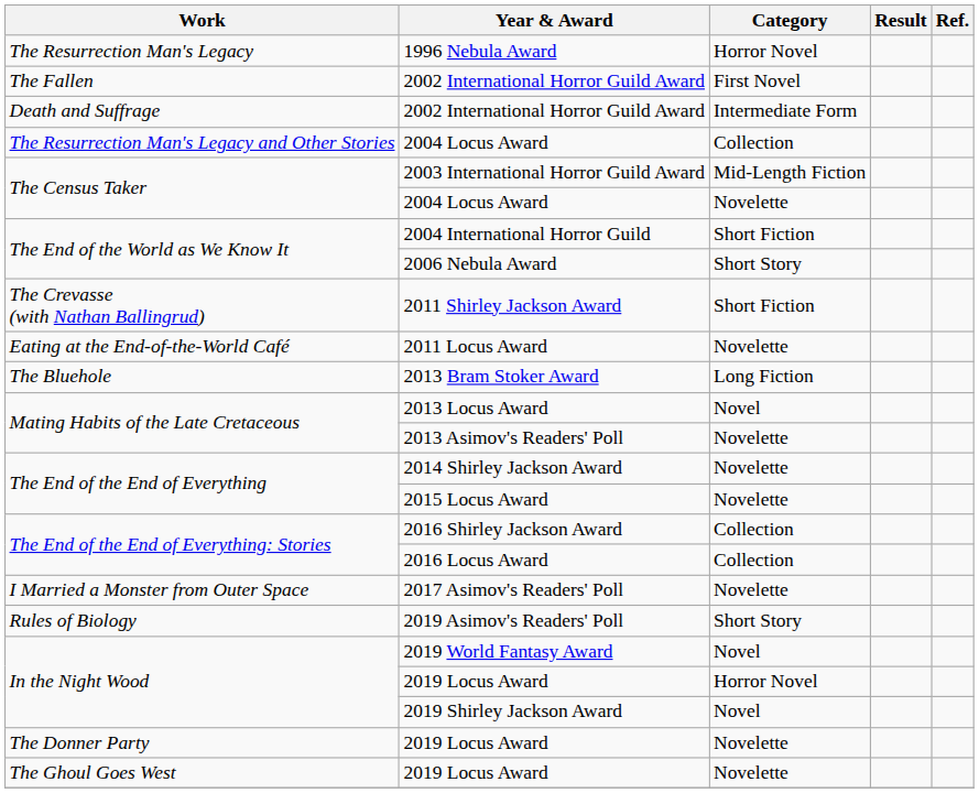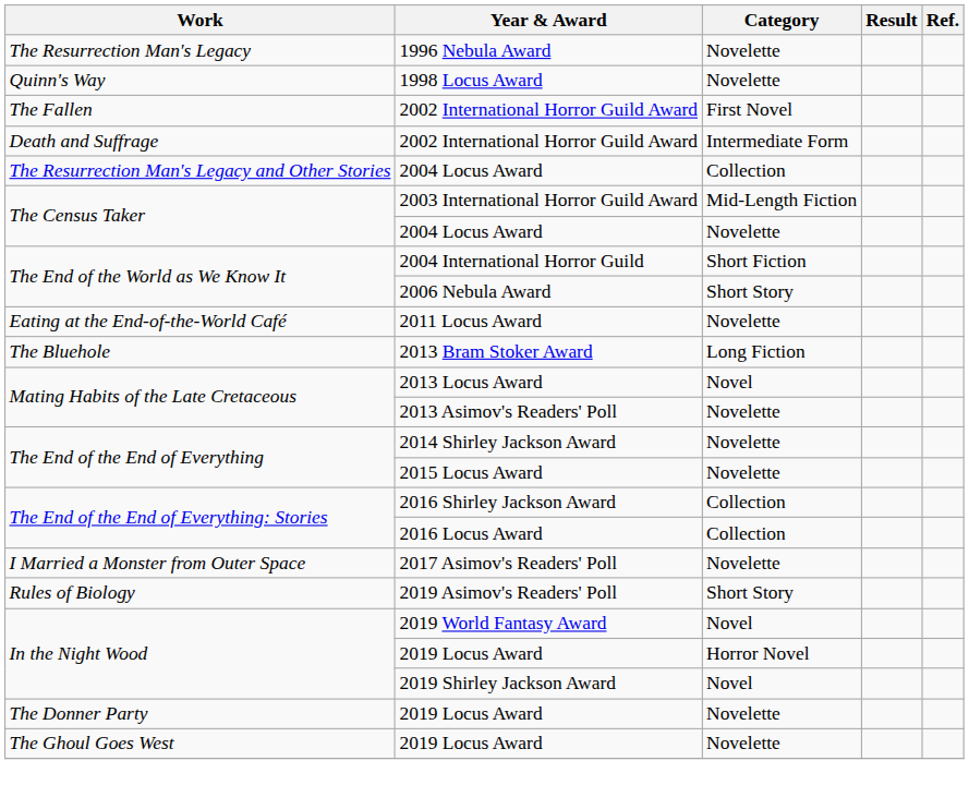1996 Nebula Award | Category: Horror Novel -> Novelette
+ row: Quinn's Way | 1998 Locus Award | Novelette
- row: The Crevasse (with Nathan Ballingrud) | 2011 Shirley Jackson Award | Short Fiction
